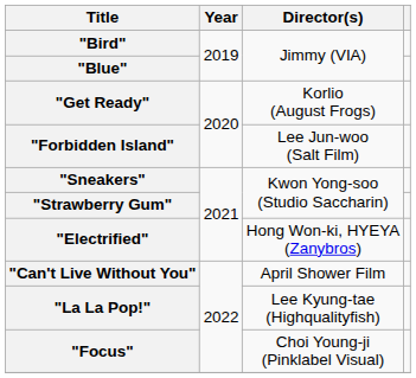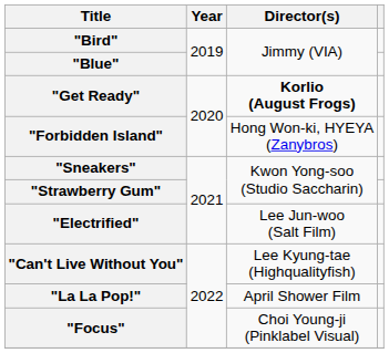"Get Ready" | Director(s): normal -> bold
"Forbidden Island" | Director(s): Lee Jun-woo (Salt Film) -> Hong Won-ki, HYEYA (Zanybros)
"Electrified" | Director(s): Hong Won-ki, HYEYA (Zanybros) -> Lee Jun-woo (Salt Film)
"Can't Live Without You" | Director(s): April Shower Film -> Lee Kyung-tae (Highqualityfish)
"La La Pop!" | Director(s): Lee Kyung-tae (Highqualityfish) -> April Shower Film
